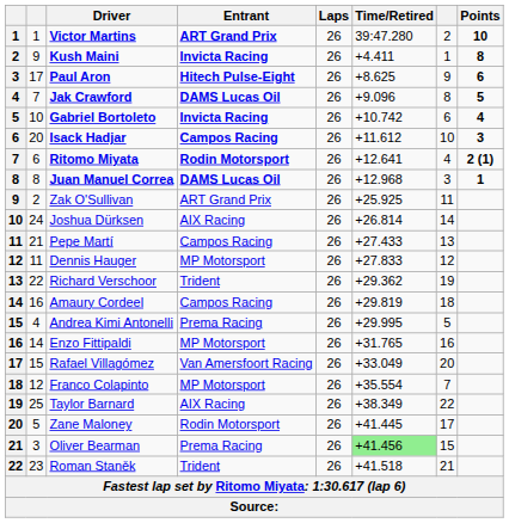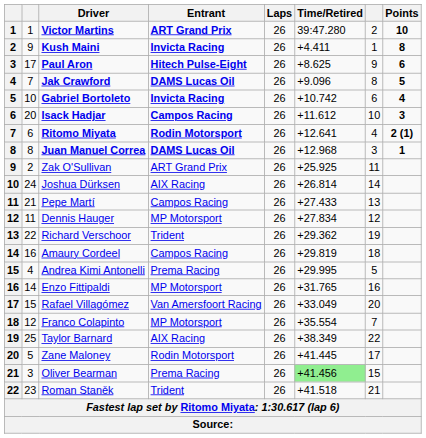Dennis Hauger | Time/Retired: +27.833 -> +27.834
